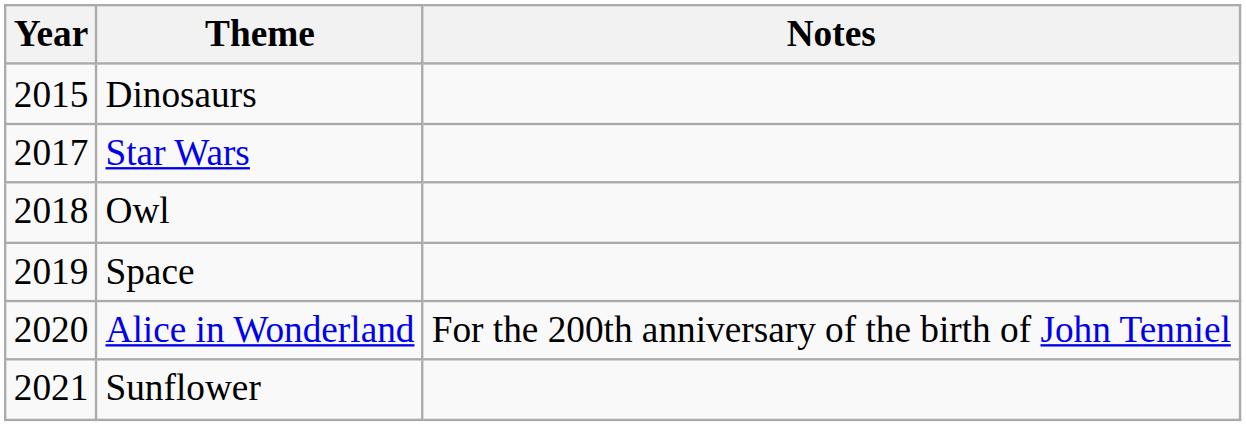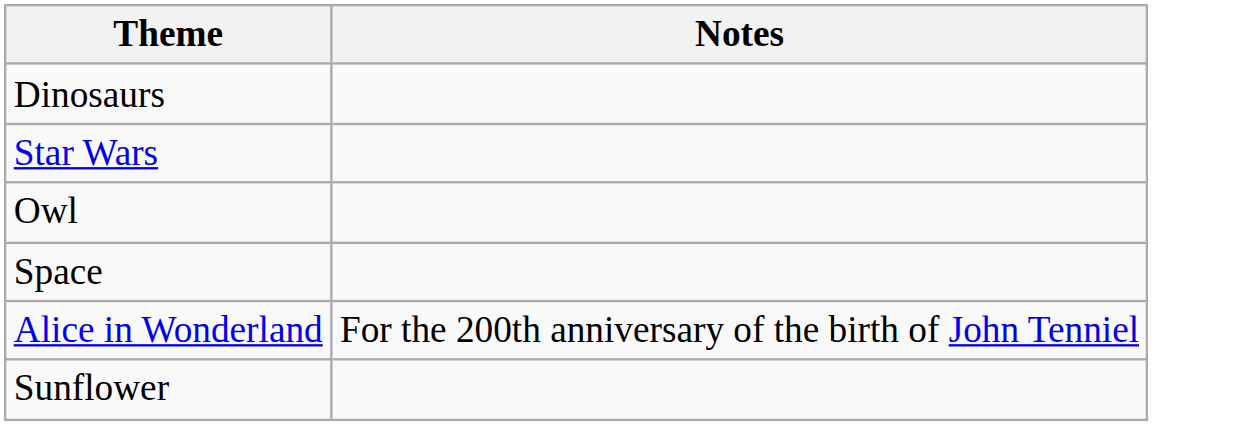- column: Year | 2015 | 2017 | 2018 | 2019 | 2020 | 2021
